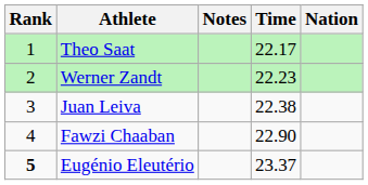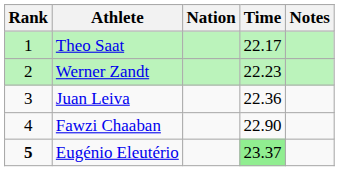columns swapped: Nation <-> Notes
Juan Leiva | Time: 22.38 -> 22.36
Eugénio Eleutério | Time: no background -> lightgreen background
